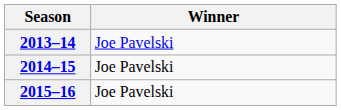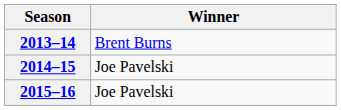2013–14 | Winner: Joe Pavelski -> Brent Burns
